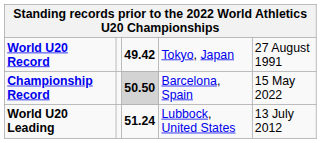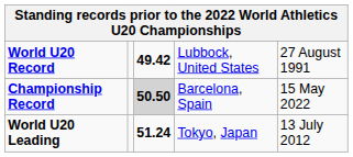World U20 Record | column 4: Tokyo, Japan -> Lubbock, United States
World U20 Leading | column 4: Lubbock, United States -> Tokyo, Japan
